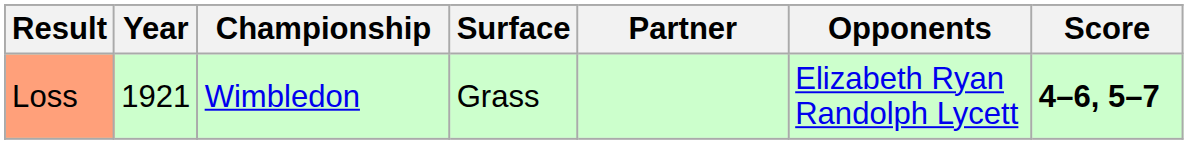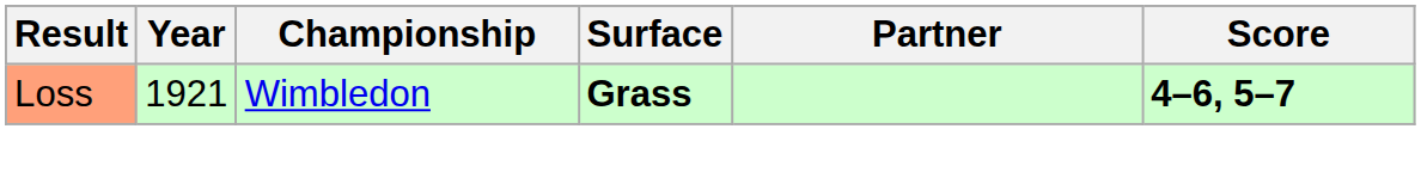- column: Opponents | Elizabeth Ryan Randolph Lycett
Loss | Surface: normal -> bold
